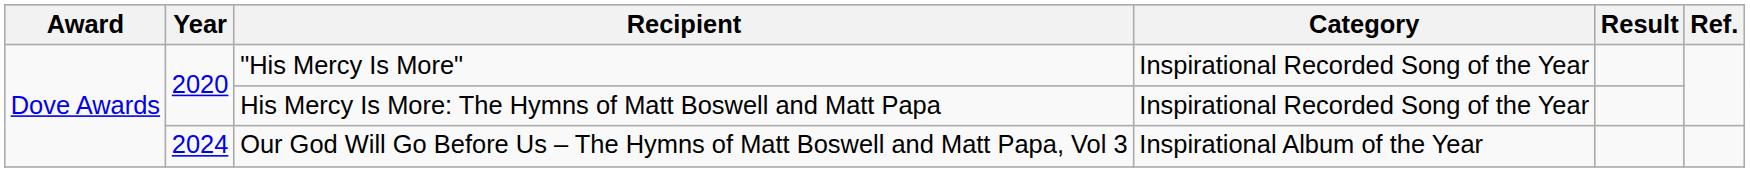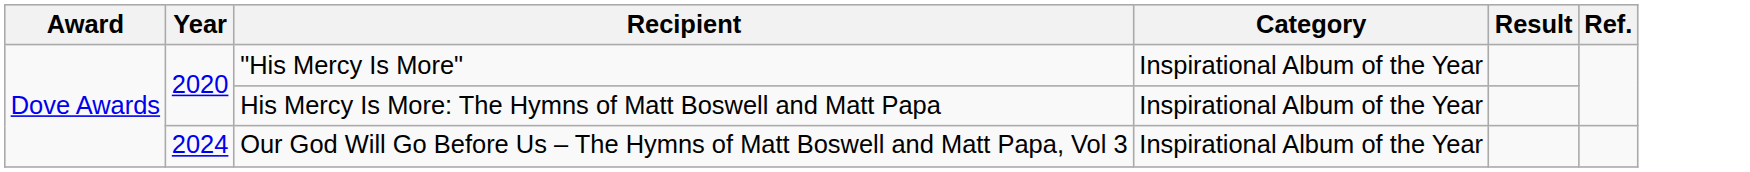"His Mercy Is More" | Category: Inspirational Recorded Song of the Year -> Inspirational Album of the Year
His Mercy Is More: The Hymns of Matt Boswell and Matt Papa | Category: Inspirational Recorded Song of the Year -> Inspirational Album of the Year
